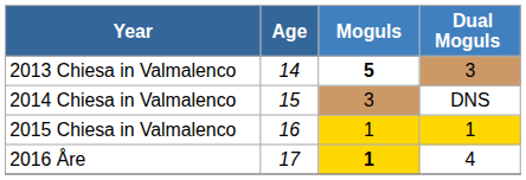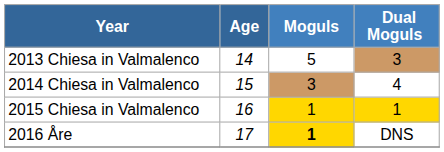2013 Chiesa in Valmalenco | Moguls: bold -> normal
2014 Chiesa in Valmalenco | Dual Moguls: DNS -> 4
2016 Åre | Dual Moguls: 4 -> DNS
